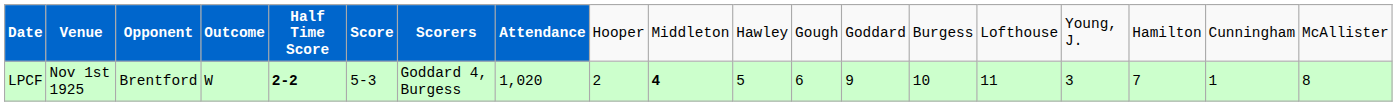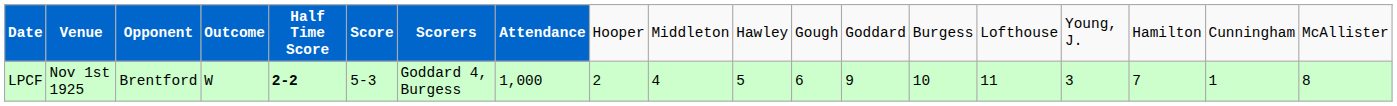LPCF | column 8: 1,020 -> 1,000
LPCF | column 10: bold -> normal
